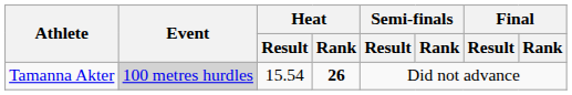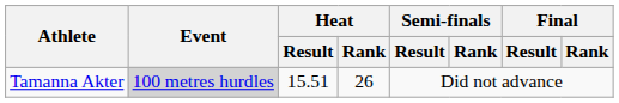Tamanna Akter | Heat / Result: 15.54 -> 15.51
Tamanna Akter | Heat / Rank: bold -> normal
